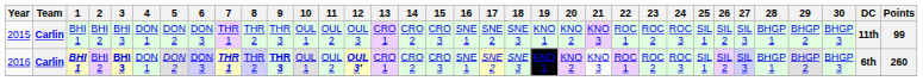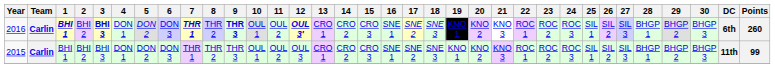rows swapped: 2015 <-> 2016
